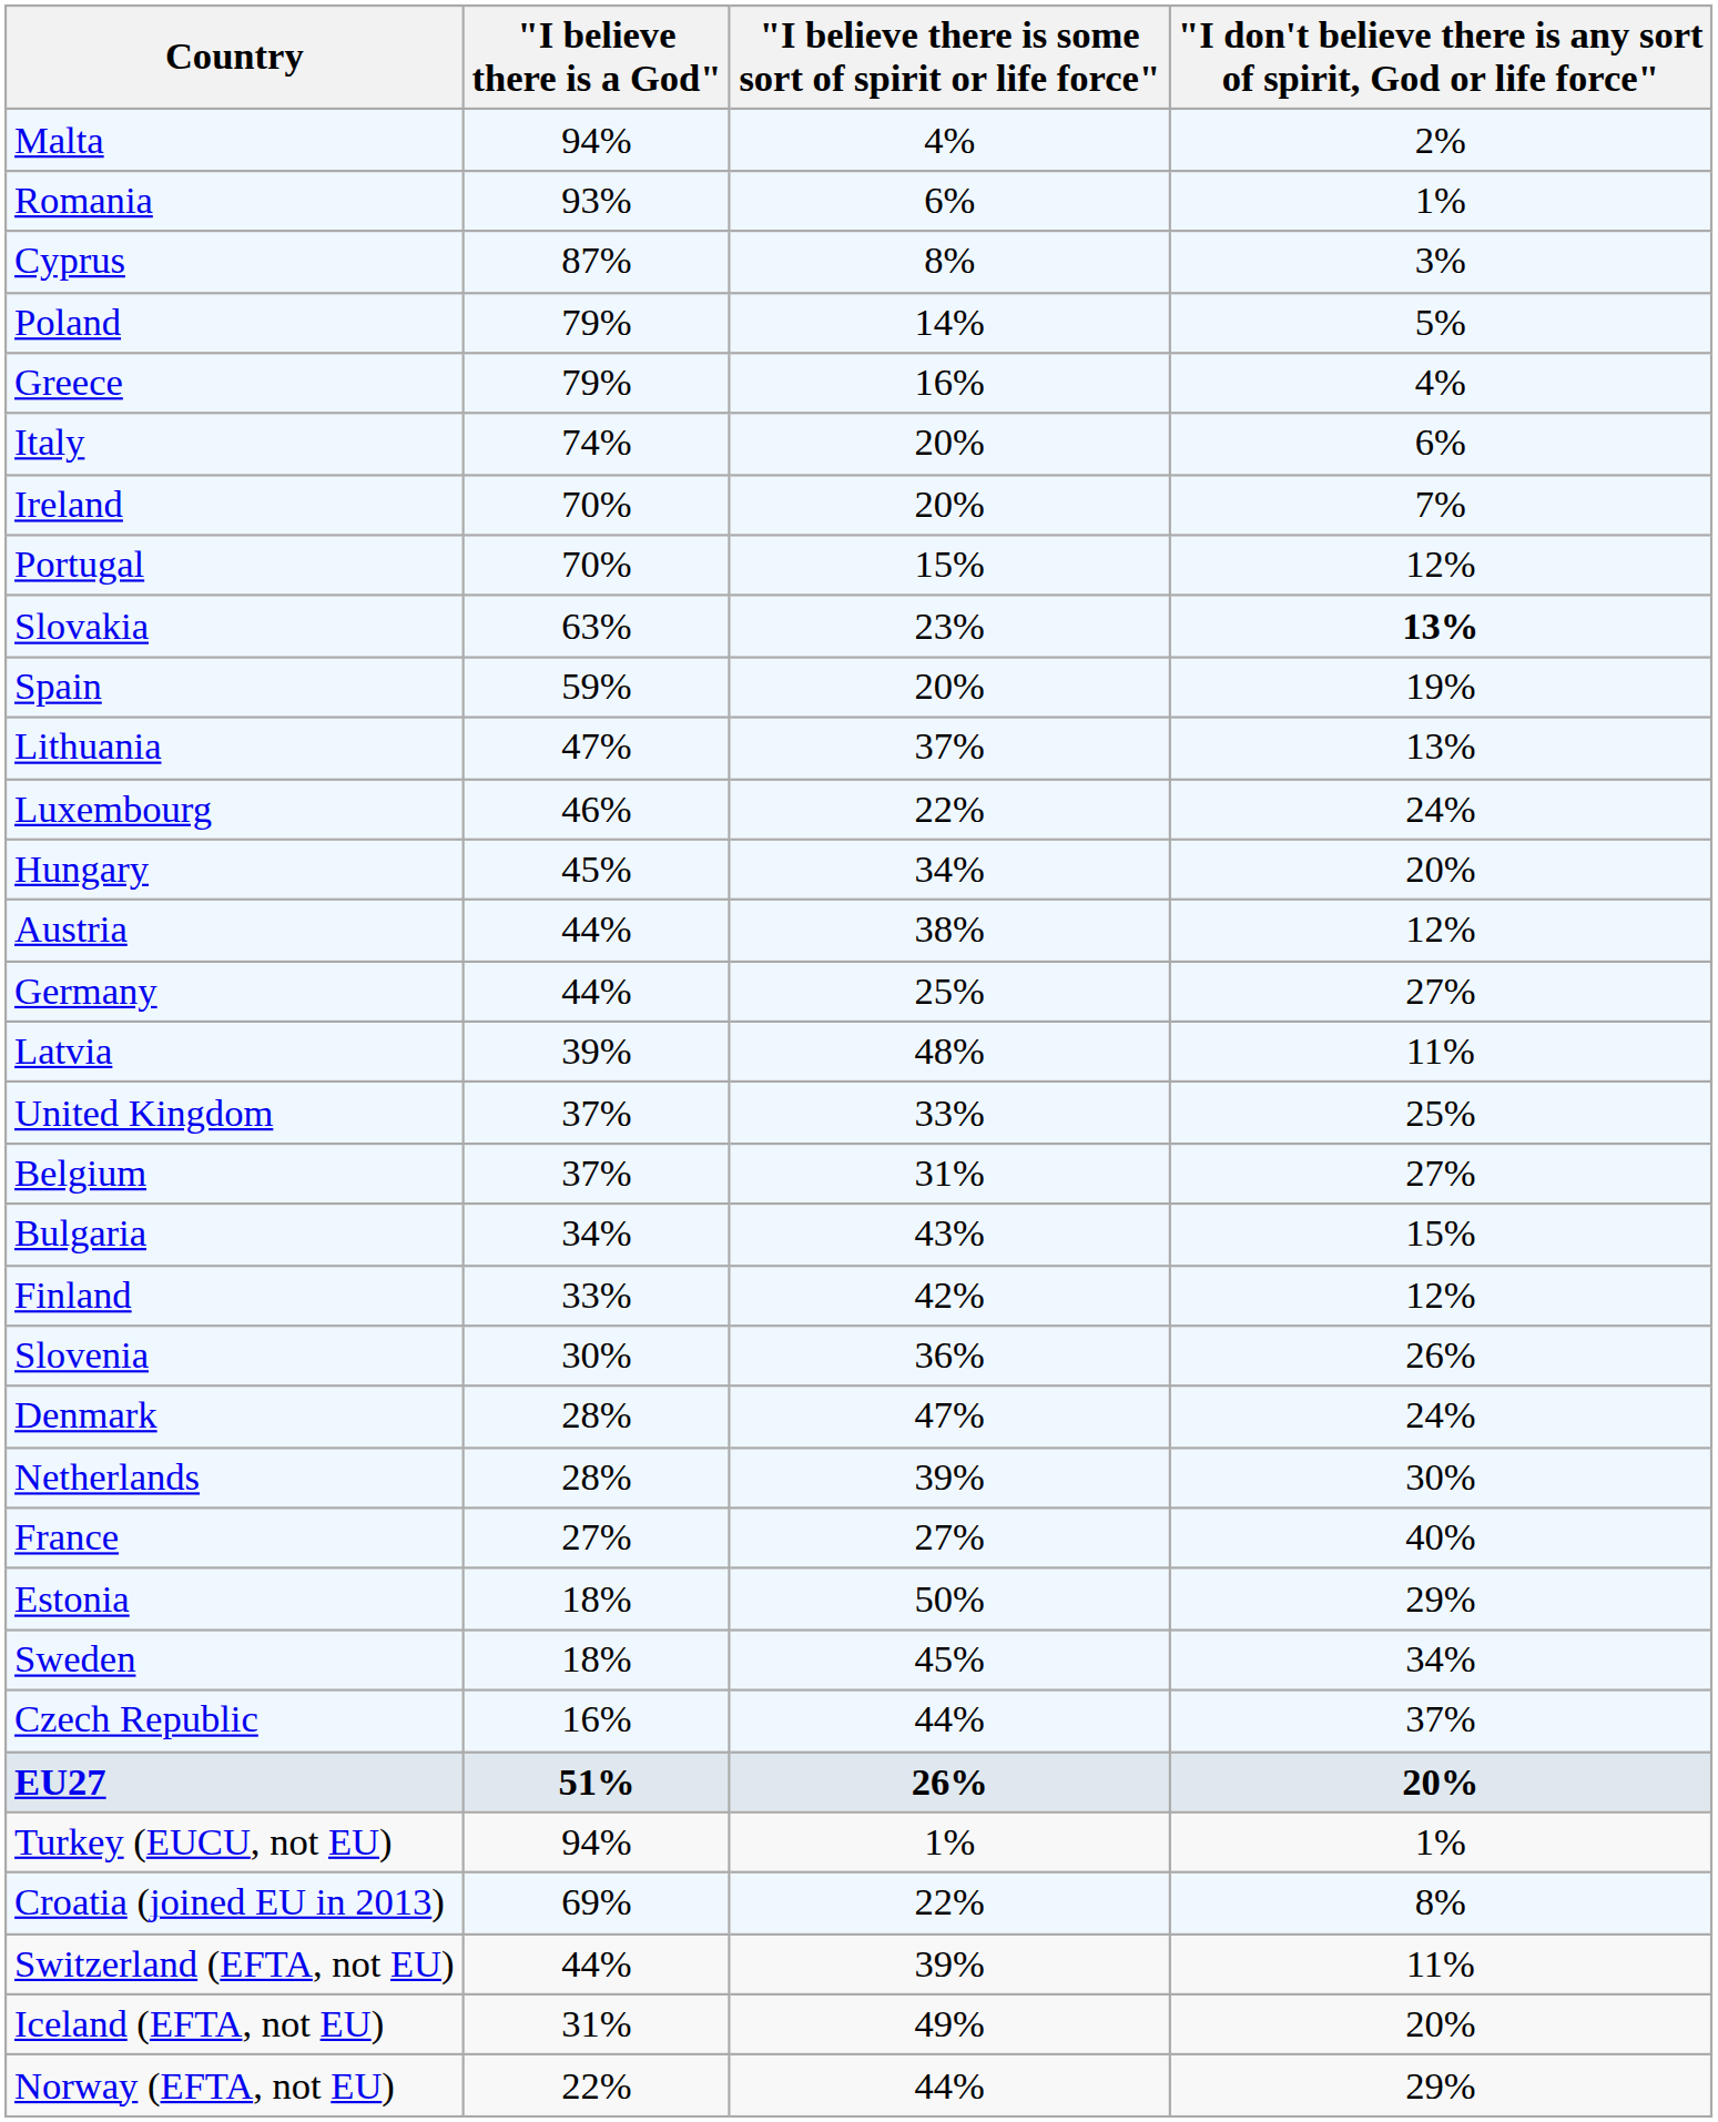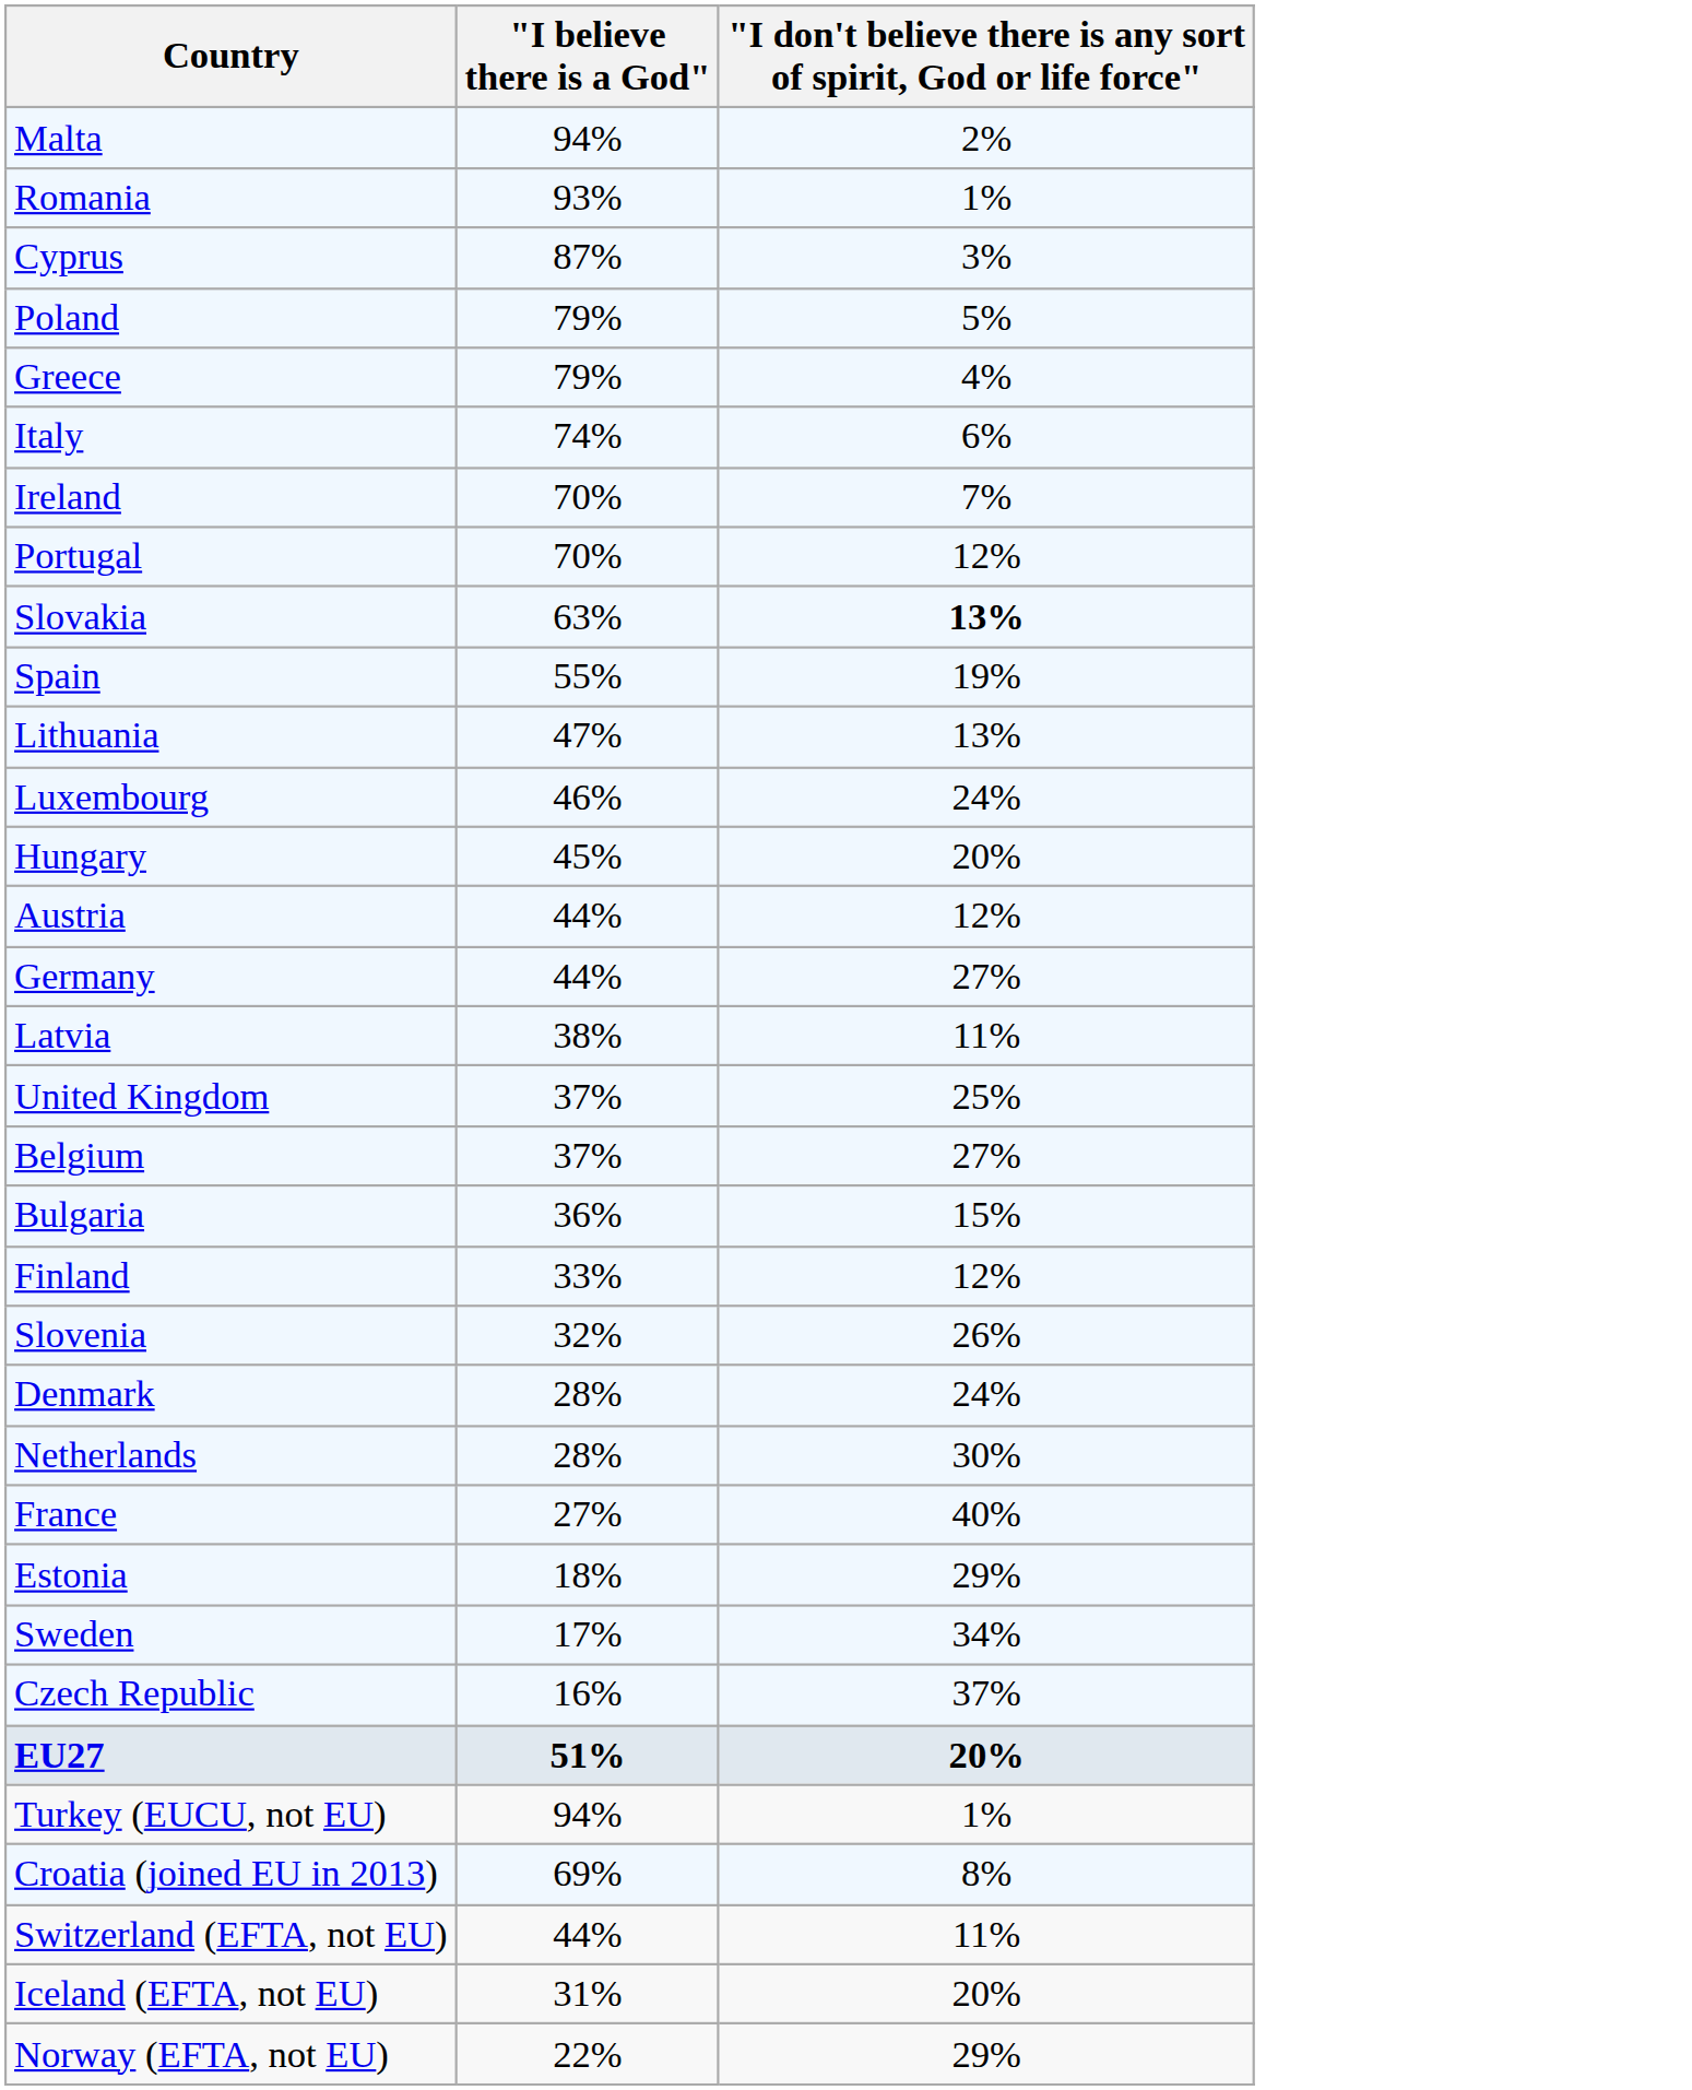- column: "I believe there is some sort of spirit or life force" | 4% | 6% | 8% | 14% | 16% | 20% | 20% | 15% | 23% | 20% | 37% | 22% | 34% | 38% | 25% | 48% | 33% | 31% | 43% | 42% | 36% | 47% | 39% | 27% | 50% | 45% | 44% | 26% | 1% | 22% | 39% | 49% | 44%
Spain | "I believe there is a God": 59% -> 55%
Latvia | "I believe there is a God": 39% -> 38%
Bulgaria | "I believe there is a God": 34% -> 36%
Slovenia | "I believe there is a God": 30% -> 32%
Sweden | "I believe there is a God": 18% -> 17%
